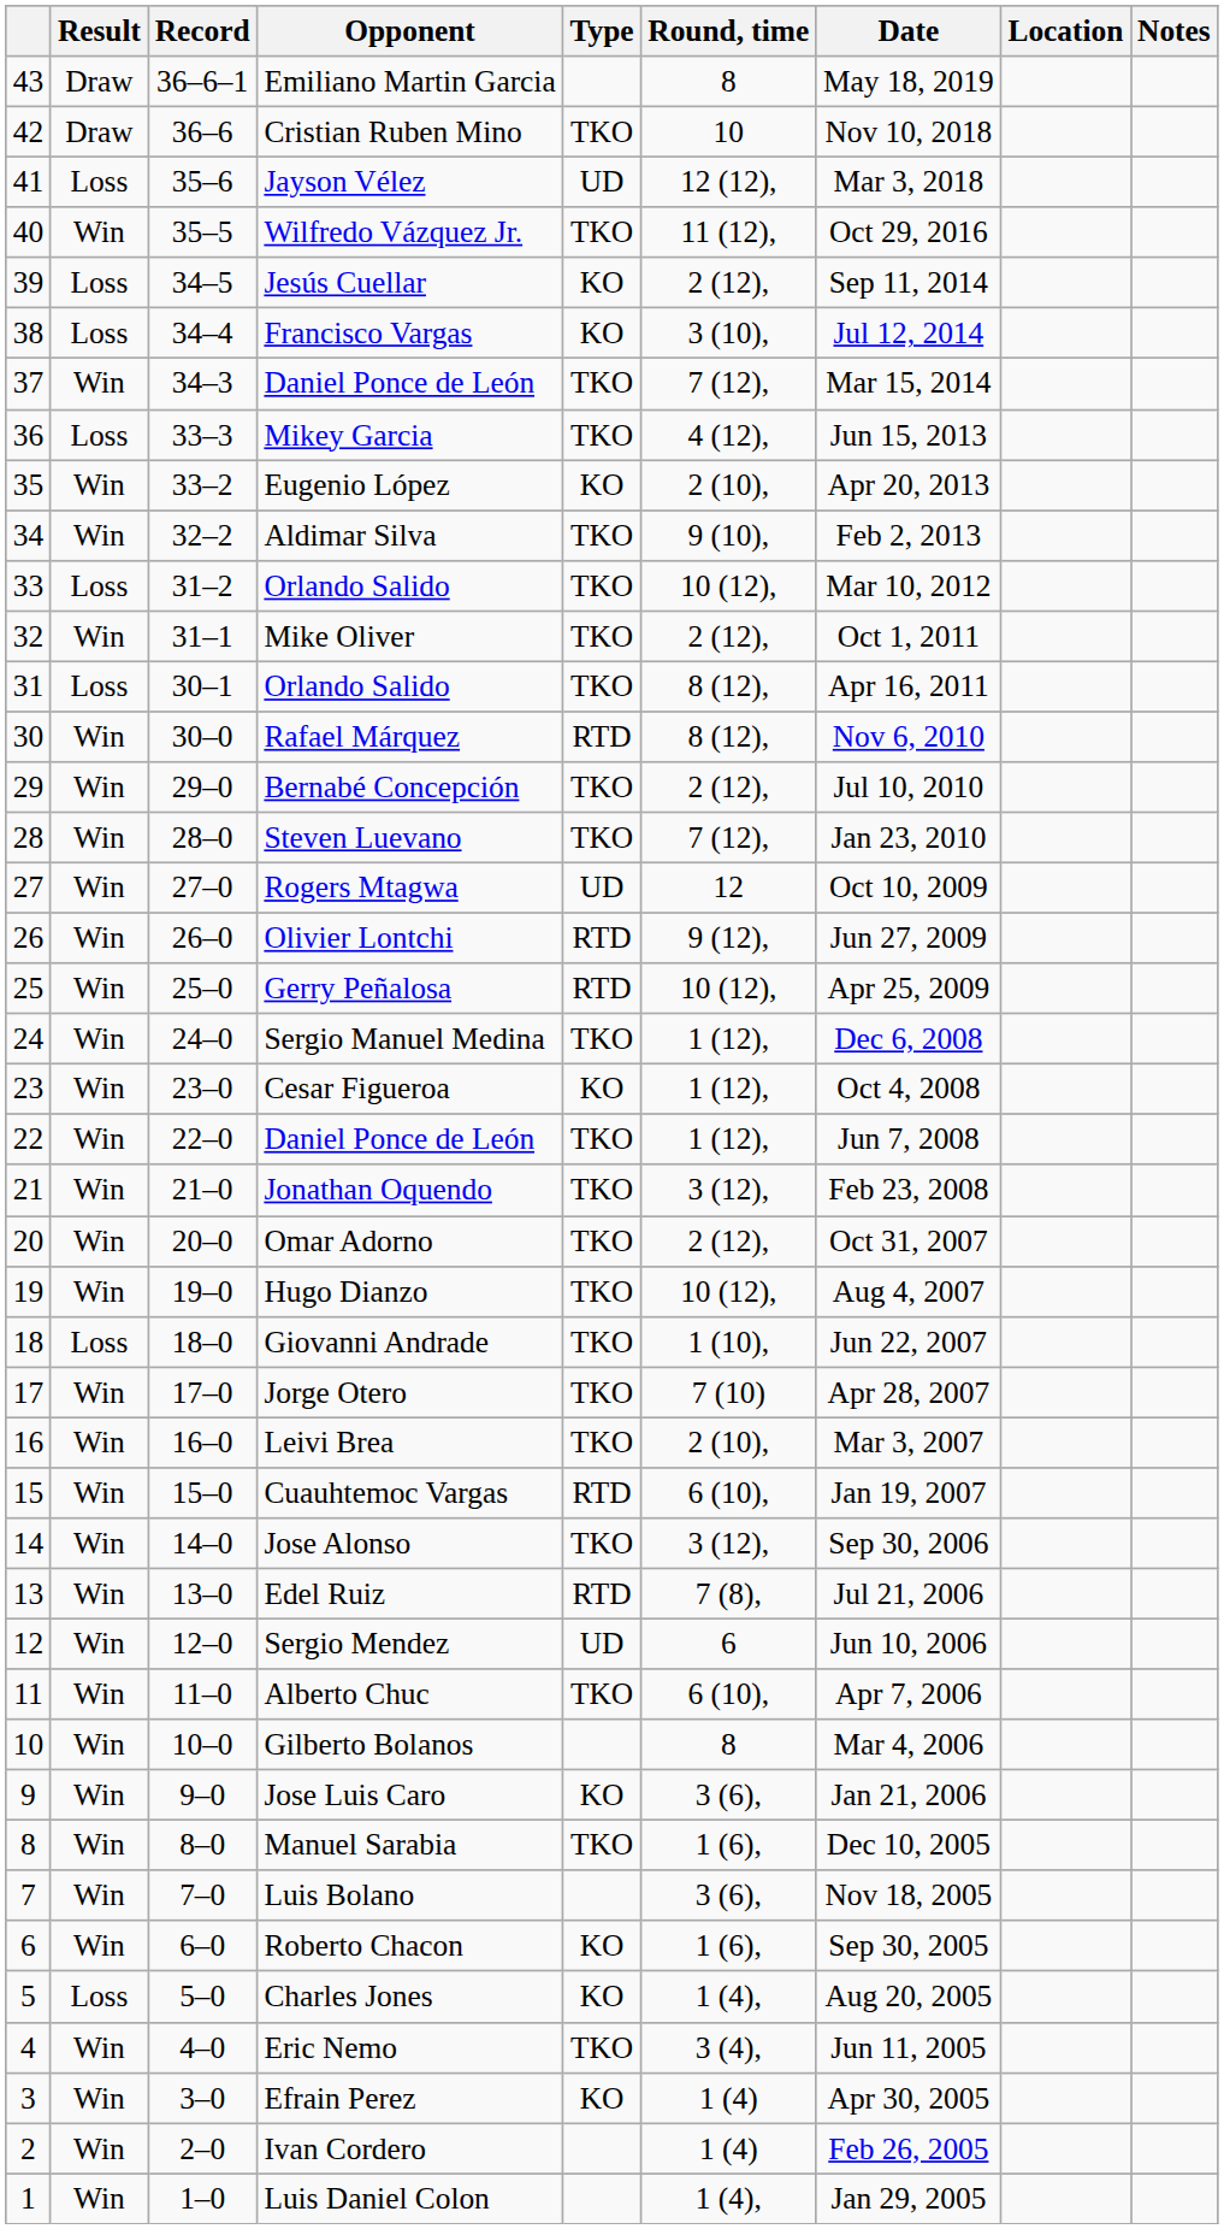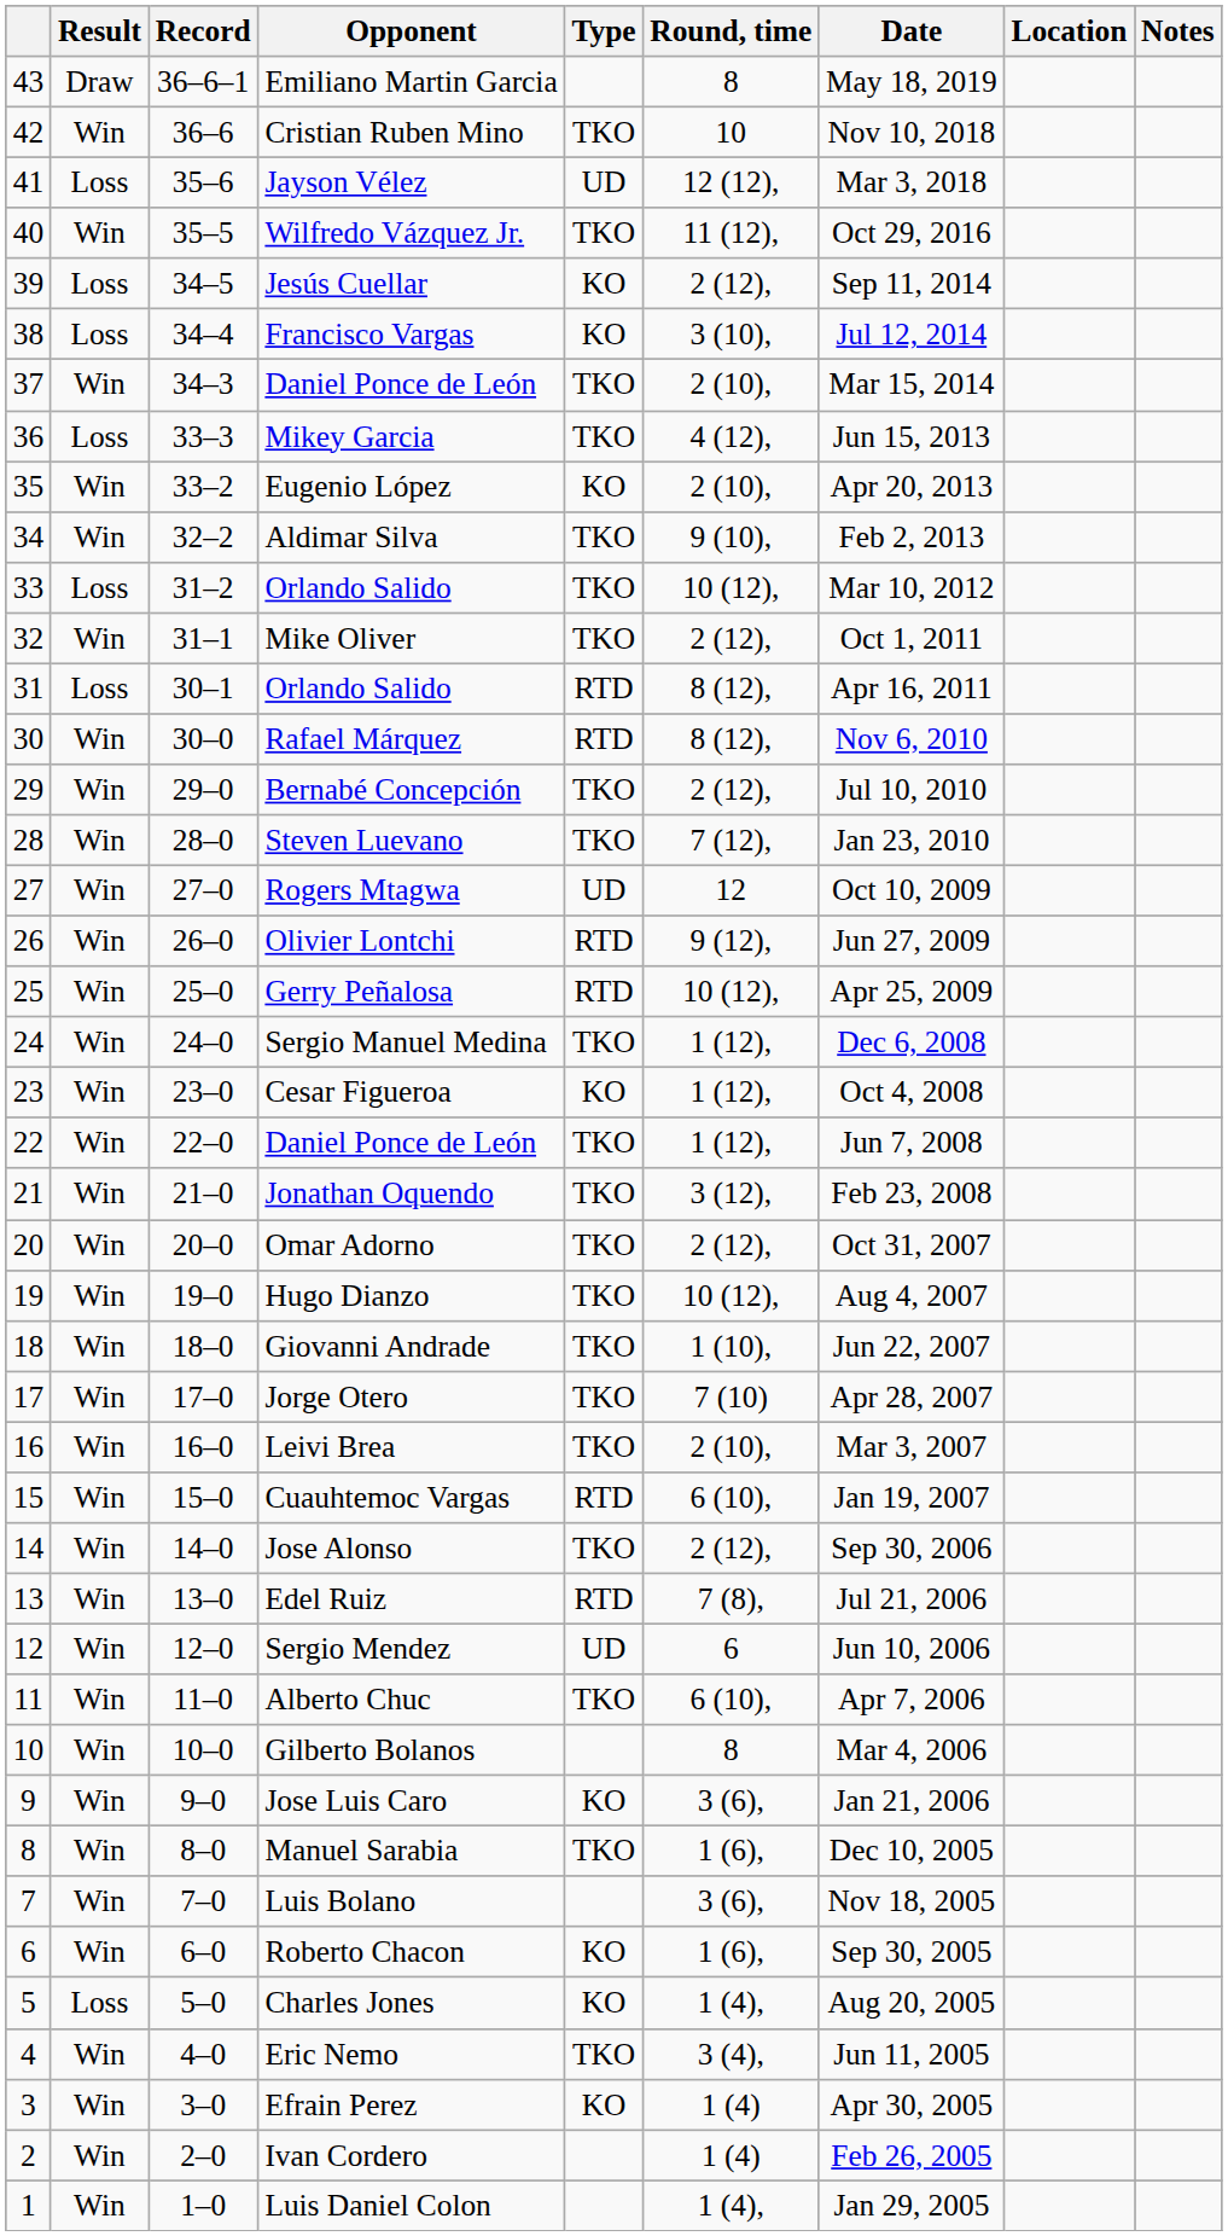Cristian Ruben Mino | Result: Draw -> Win
37 / Daniel Ponce de León | Round, time: 7 (12), -> 2 (10),
31 / Orlando Salido | Type: TKO -> RTD
Giovanni Andrade | Result: Loss -> Win
Jose Alonso | Round, time: 3 (12), -> 2 (12),
